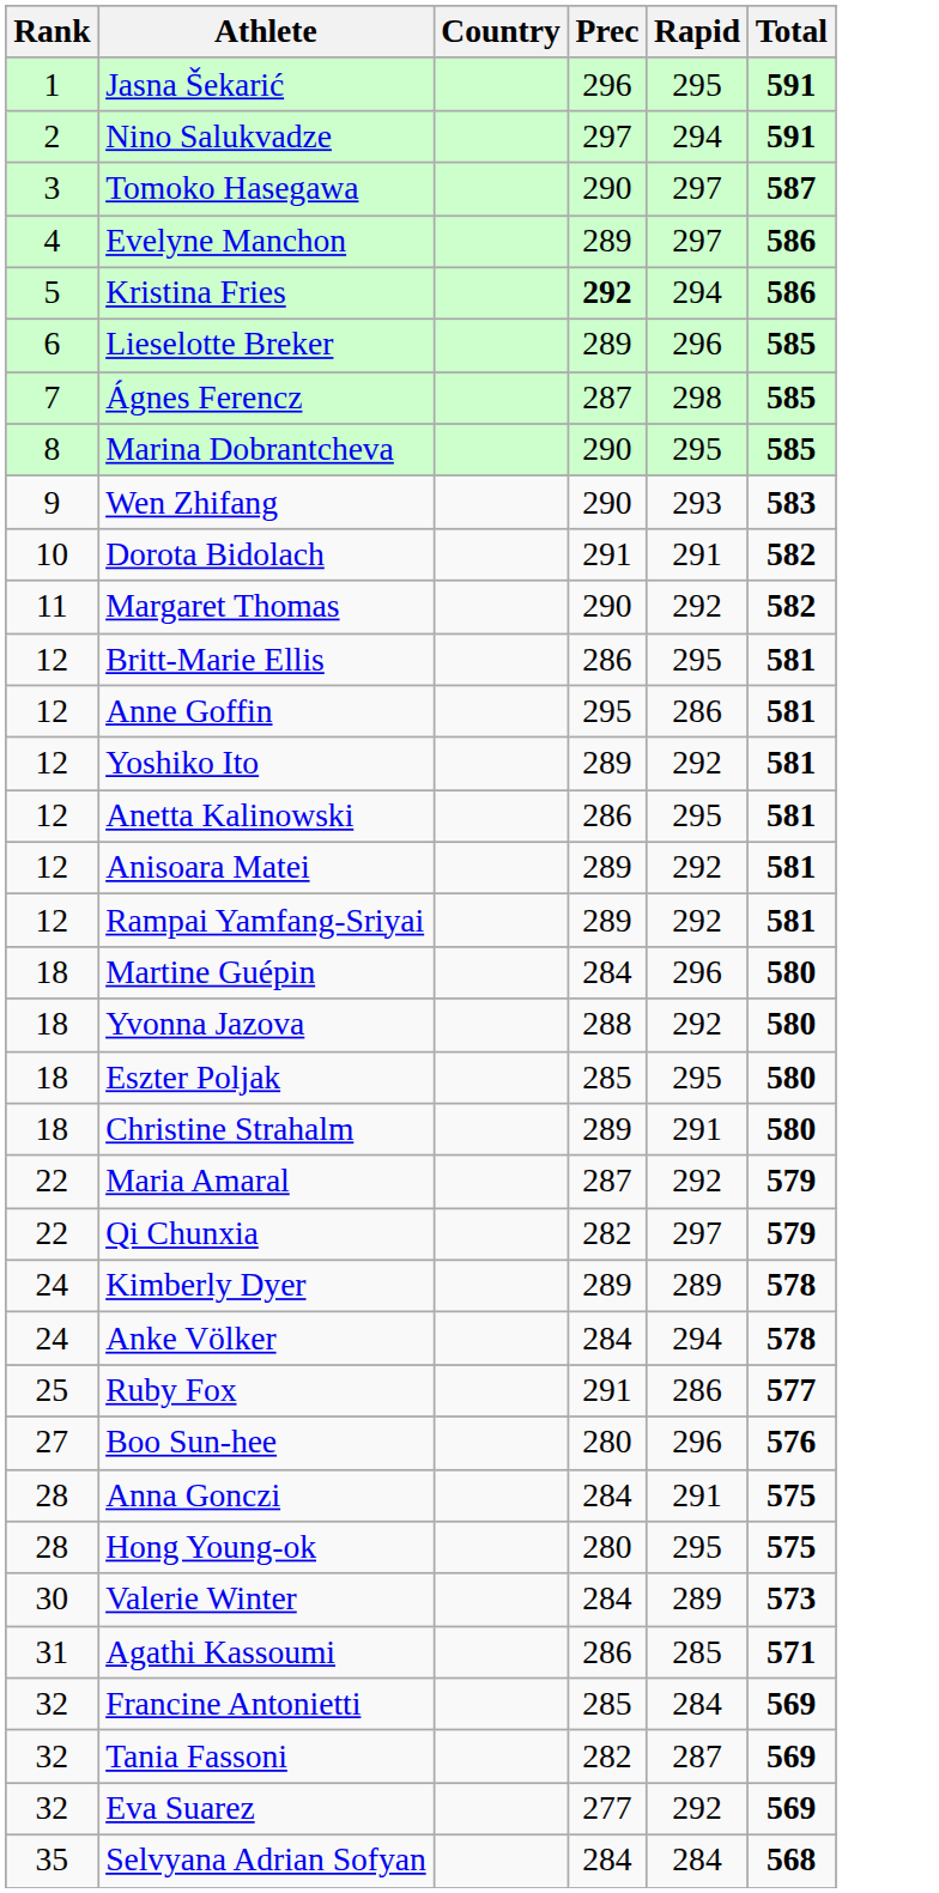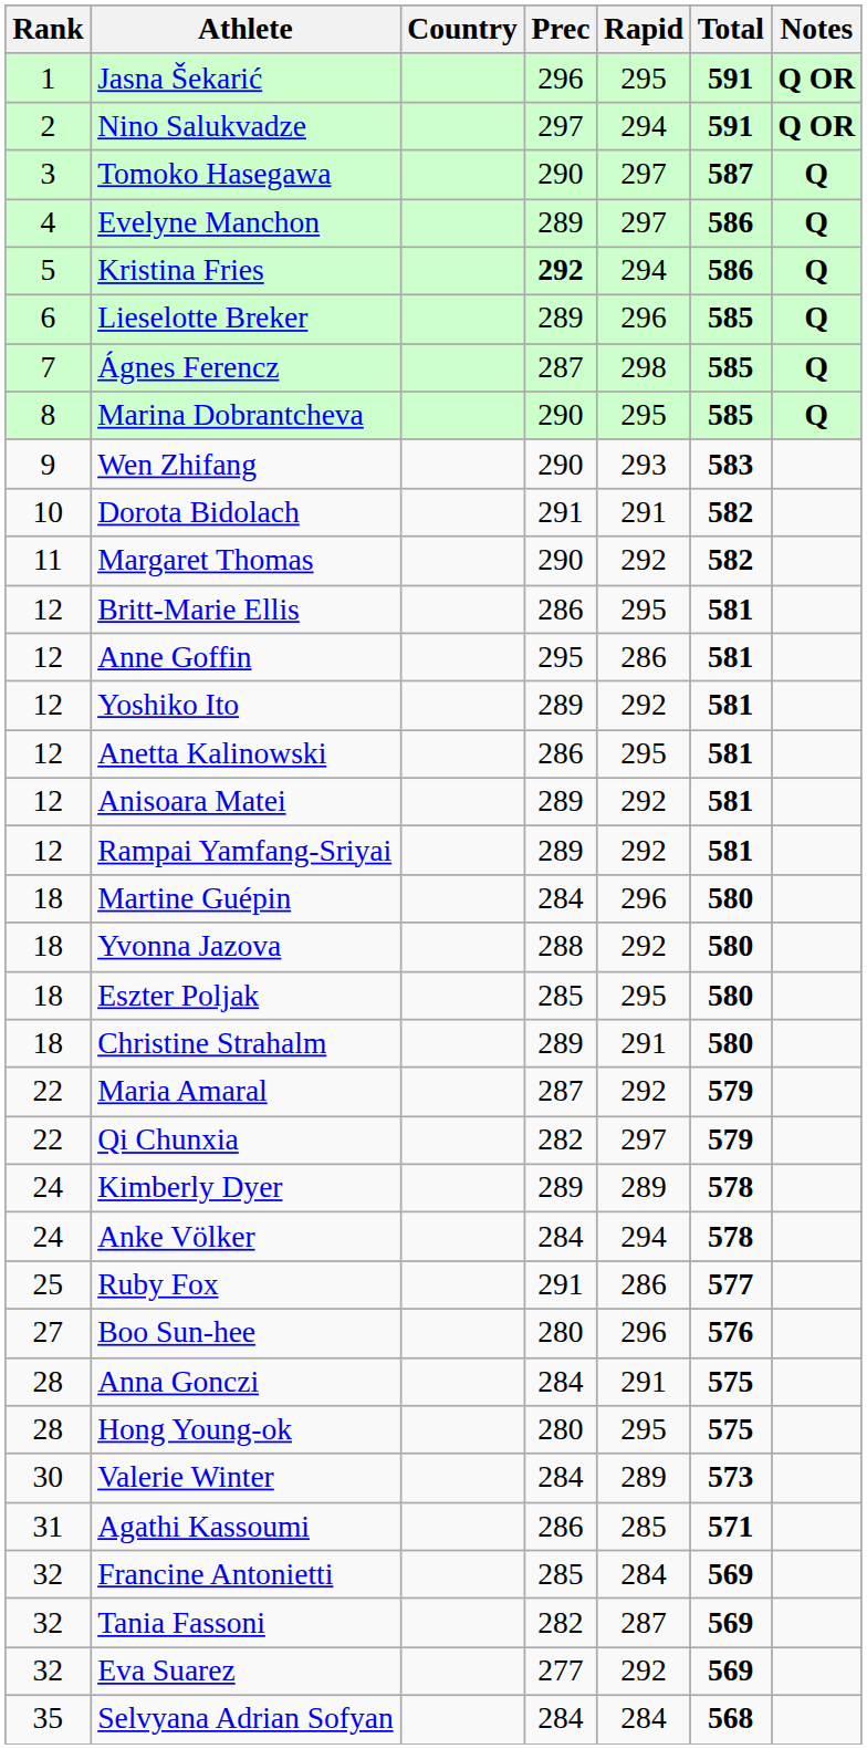+ column: Notes | Q OR | Q OR | Q | Q | Q | Q | Q | Q
